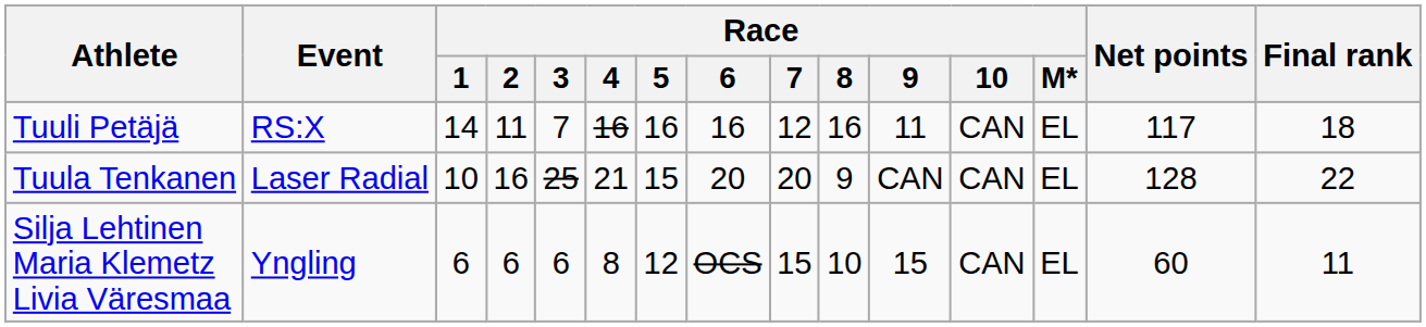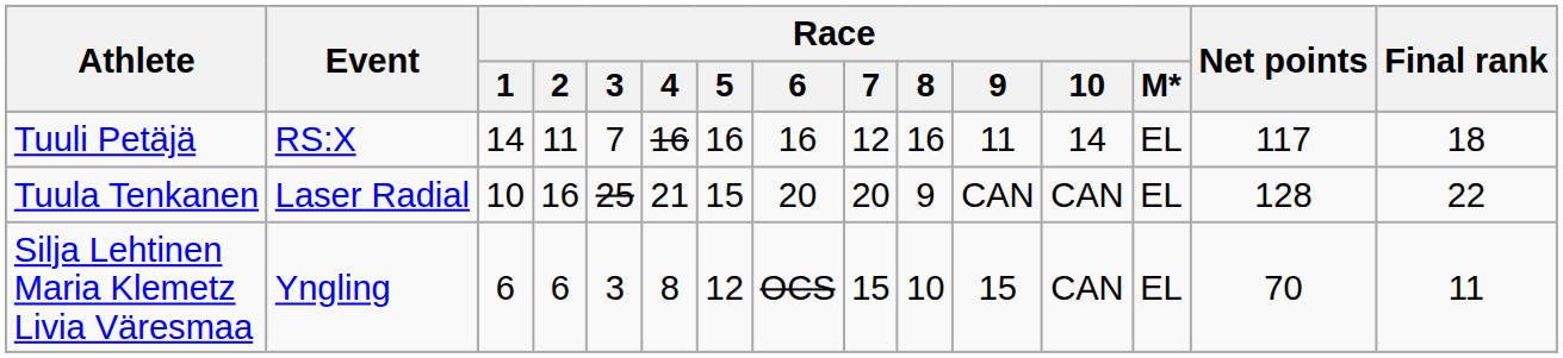Tuuli Petäjä | Race / 10: CAN -> 14
Silja Lehtinen Maria Klemetz Livia Väresmaa | Race / 3: 6 -> 3
Silja Lehtinen Maria Klemetz Livia Väresmaa | Net points: 60 -> 70
